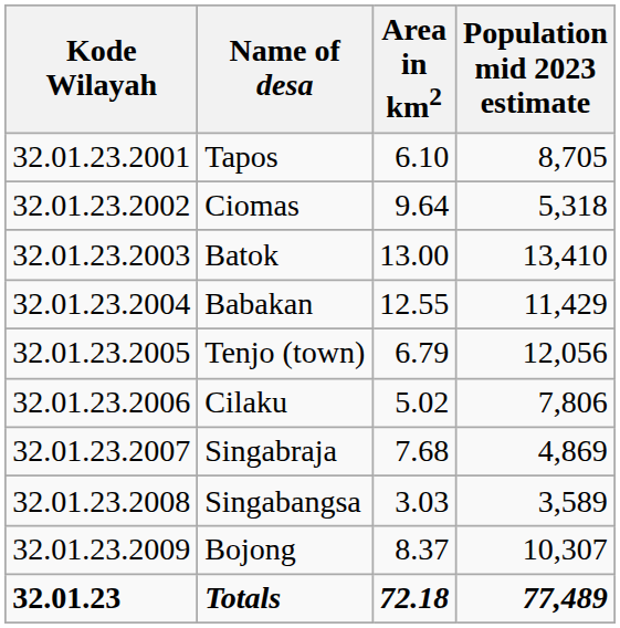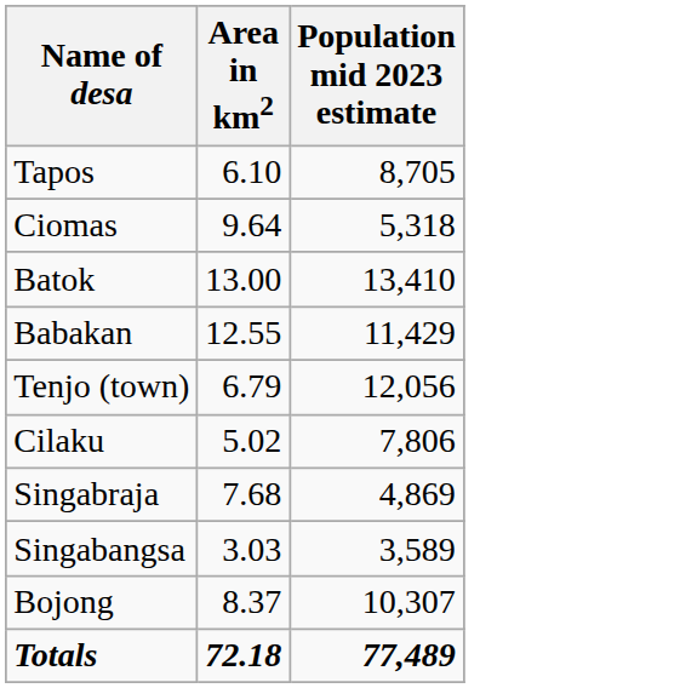- column: Kode Wilayah | 32.01.23.2001 | 32.01.23.2002 | 32.01.23.2003 | 32.01.23.2004 | 32.01.23.2005 | 32.01.23.2006 | 32.01.23.2007 | 32.01.23.2008 | 32.01.23.2009 | 32.01.23
